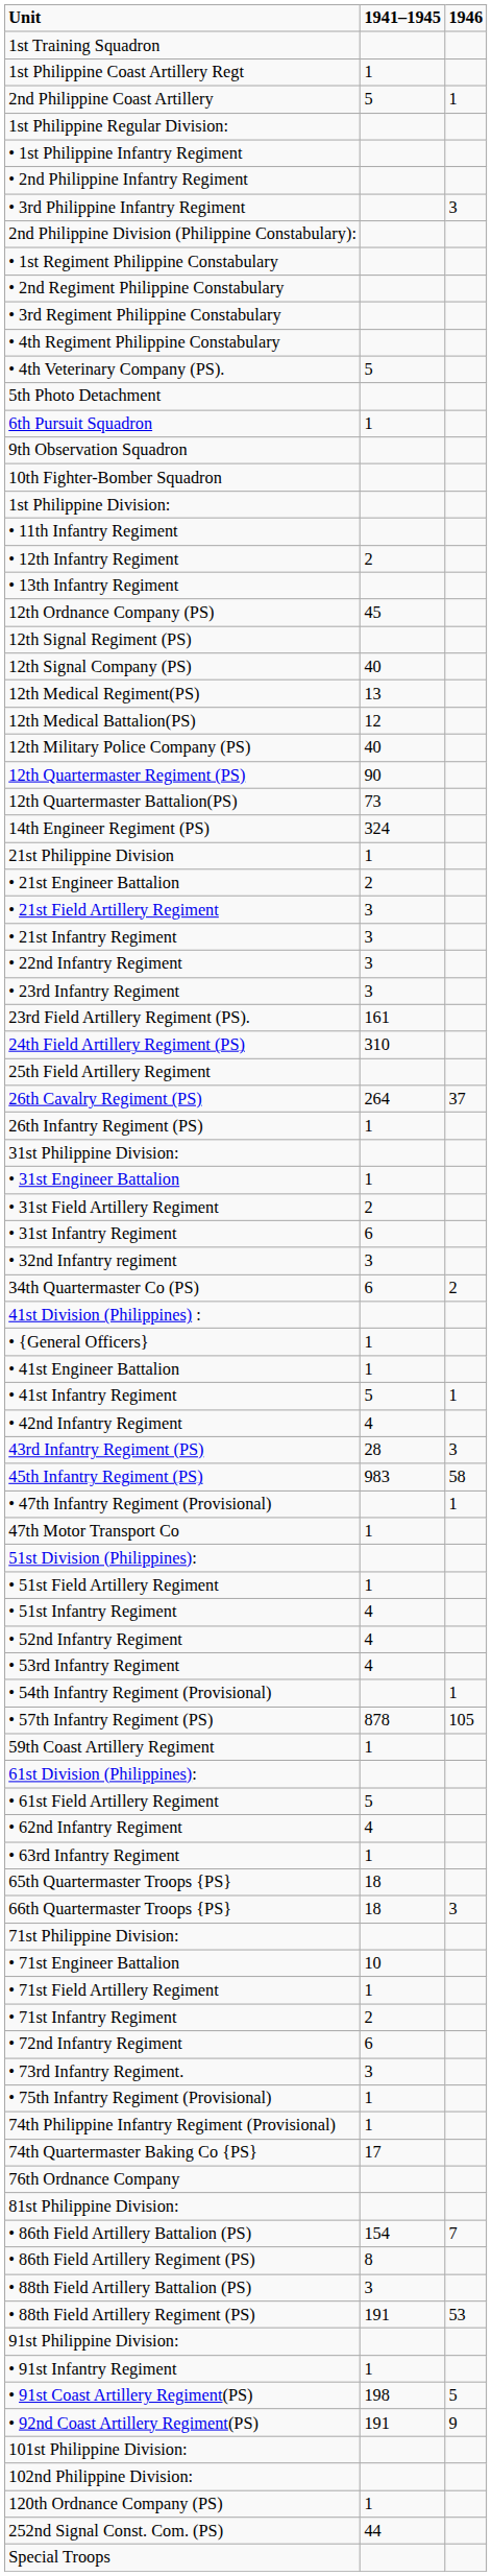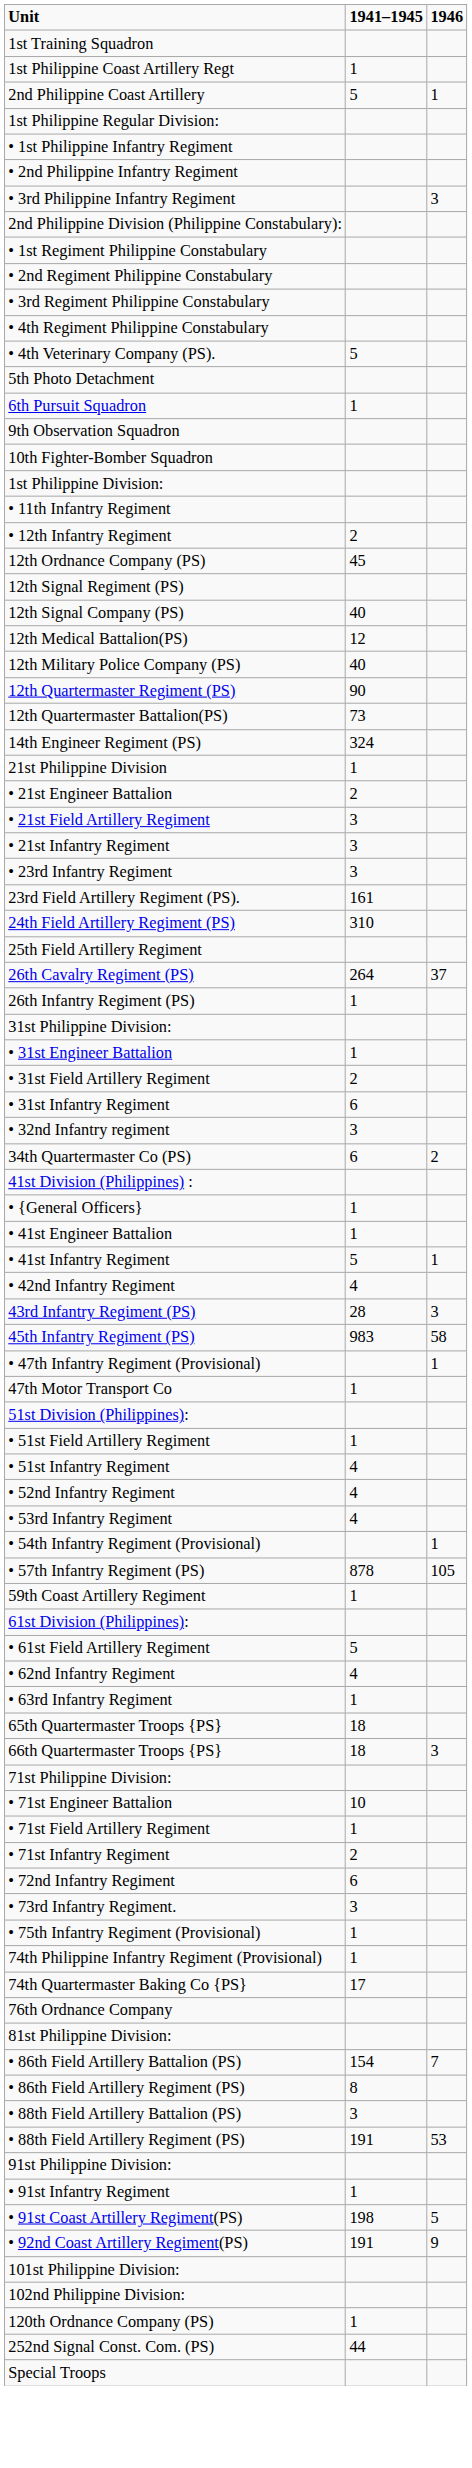- row: • 13th Infantry Regiment
- row: 12th Medical Regiment(PS) | 13
- row: • 22nd Infantry Regiment | 3
